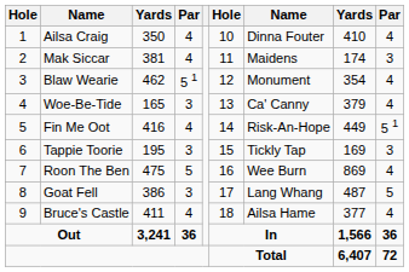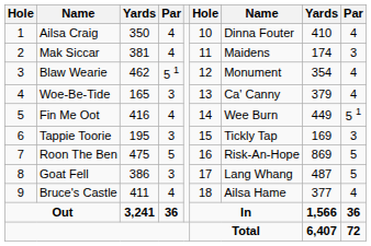Fin Me Oot | column 7: Risk-An-Hope -> Wee Burn
Roon The Ben | column 7: Wee Burn -> Risk-An-Hope
Roon The Ben | column 9: 4 -> 5
